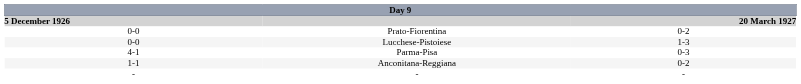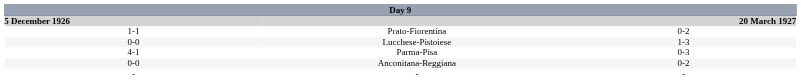Prato-Fiorentina | column 1: 0-0 -> 1-1
Anconitana-Reggiana | column 1: 1-1 -> 0-0
